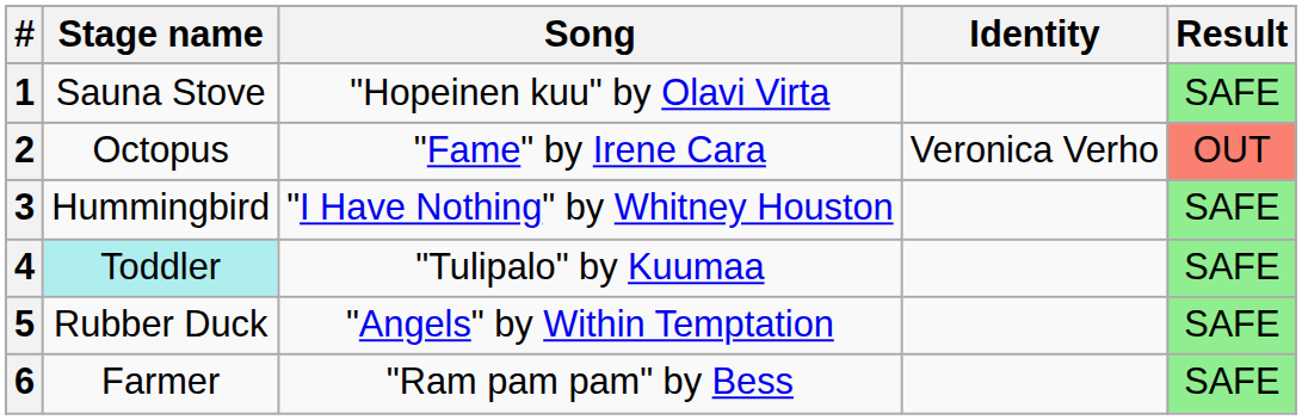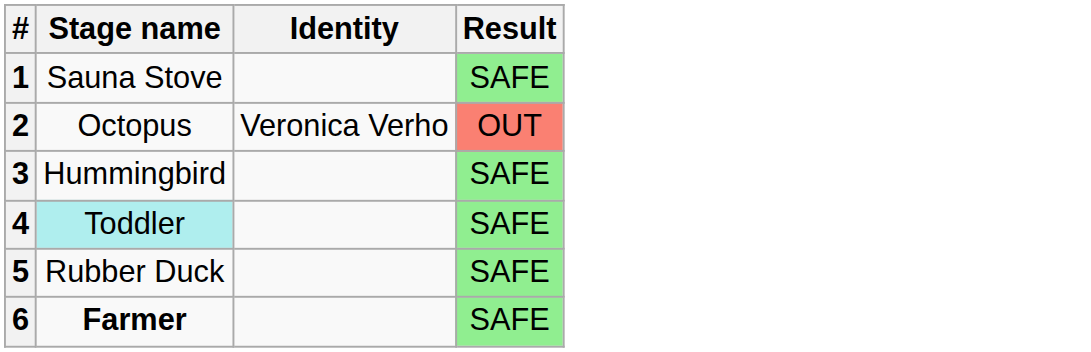- column: Song | "Hopeinen kuu" by Olavi Virta | "Fame" by Irene Cara | "I Have Nothing" by Whitney Houston | "Tulipalo" by Kuumaa | "Angels" by Within Temptation | "Ram pam pam" by Bess
6 | Stage name: normal -> bold
